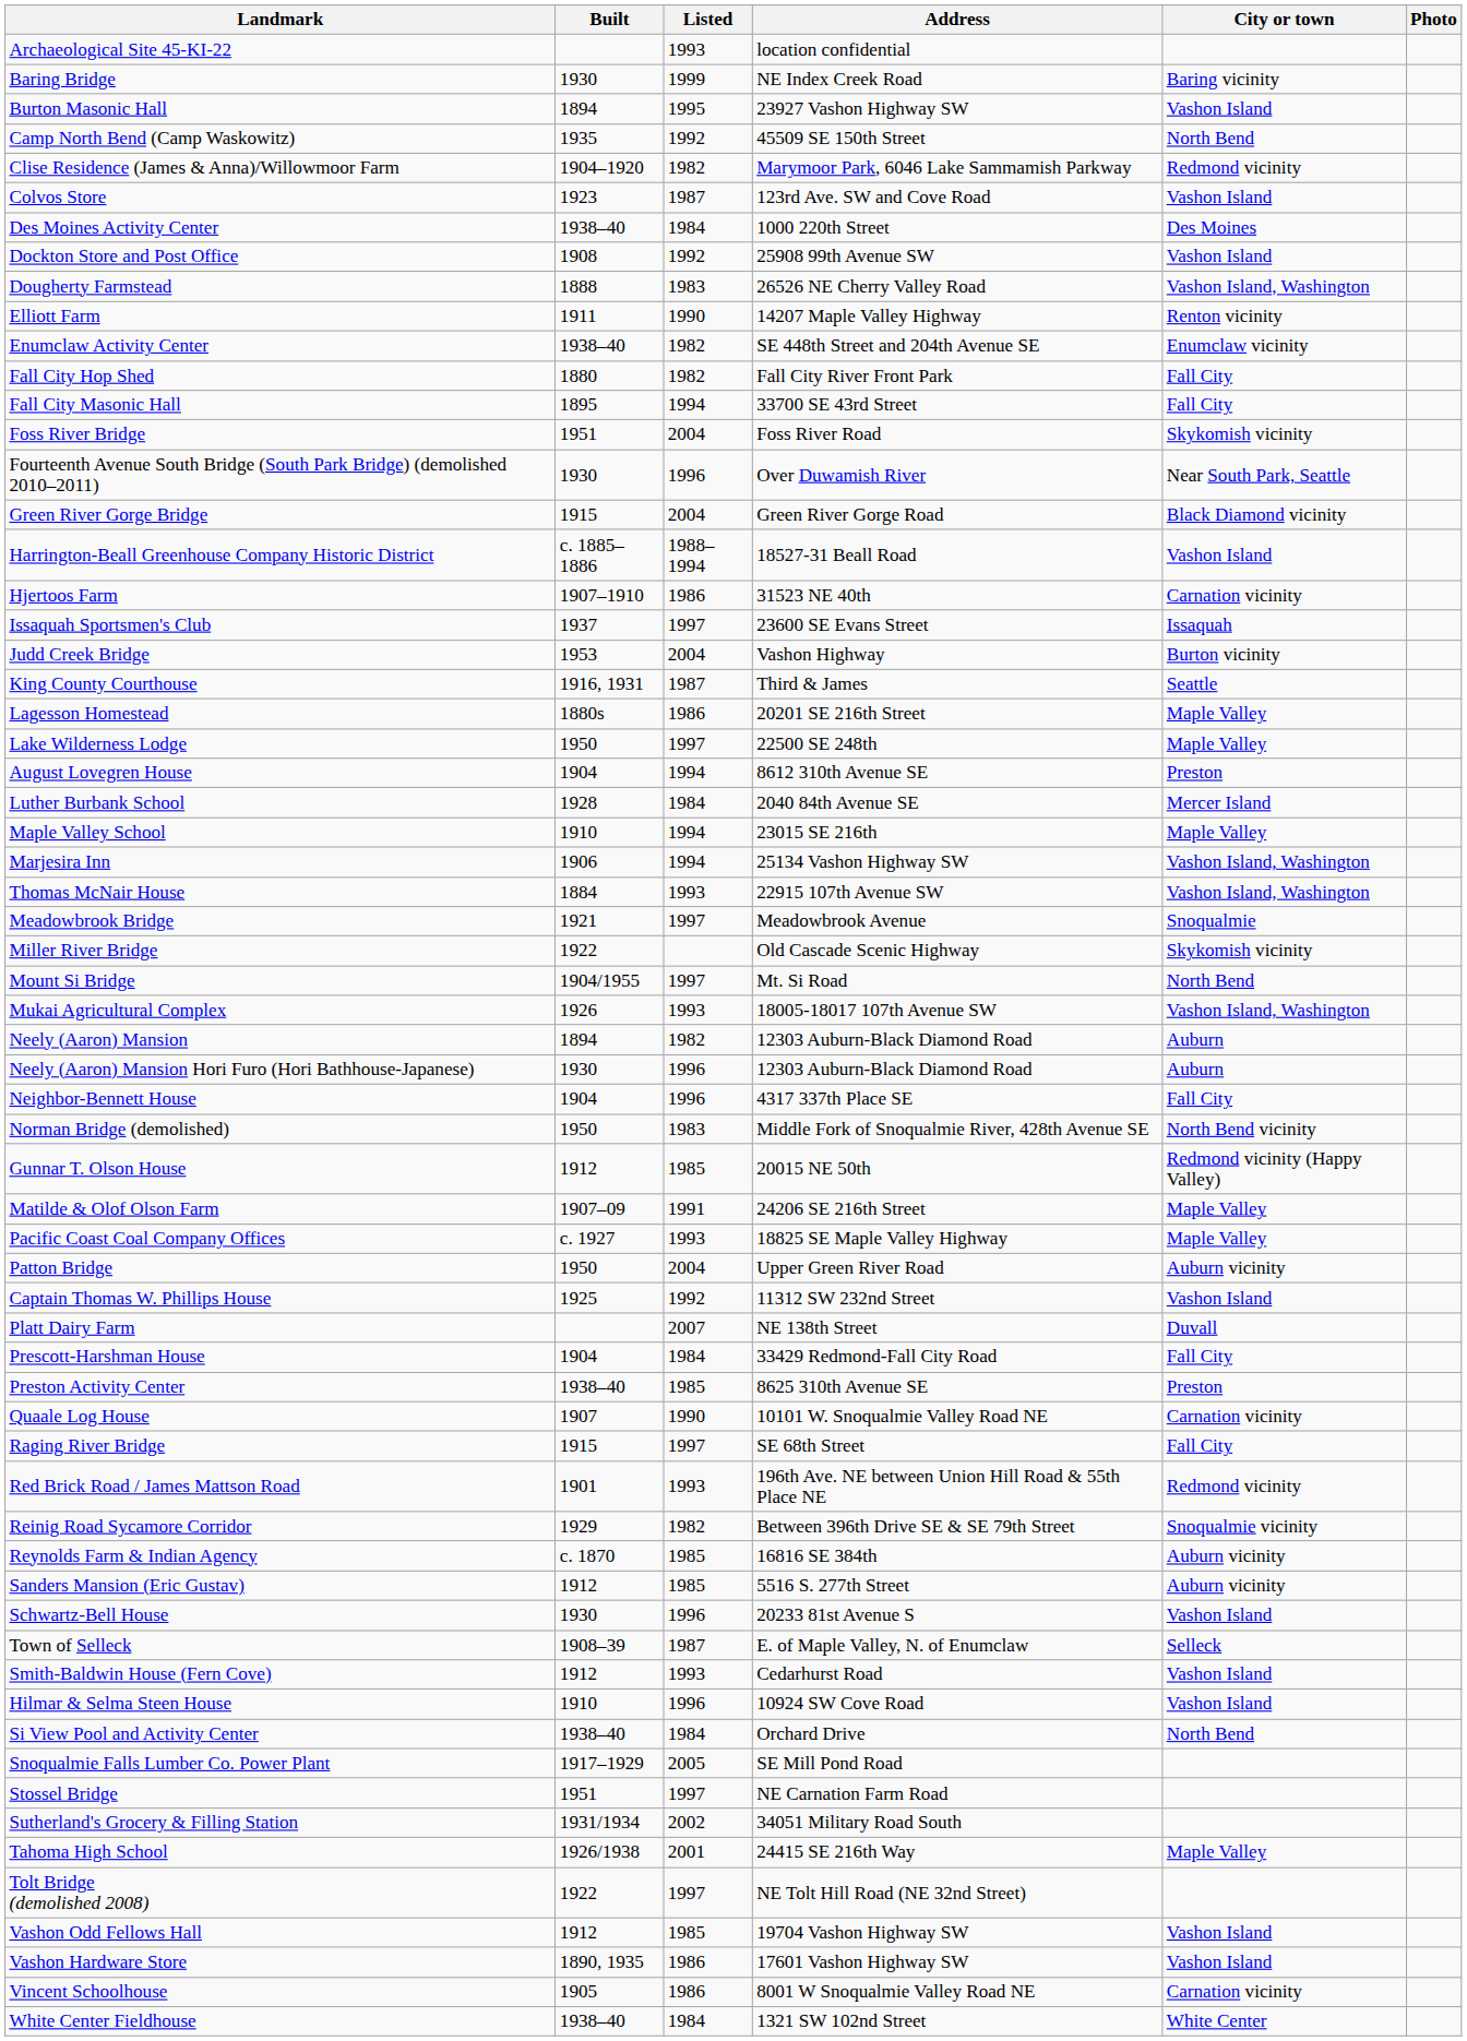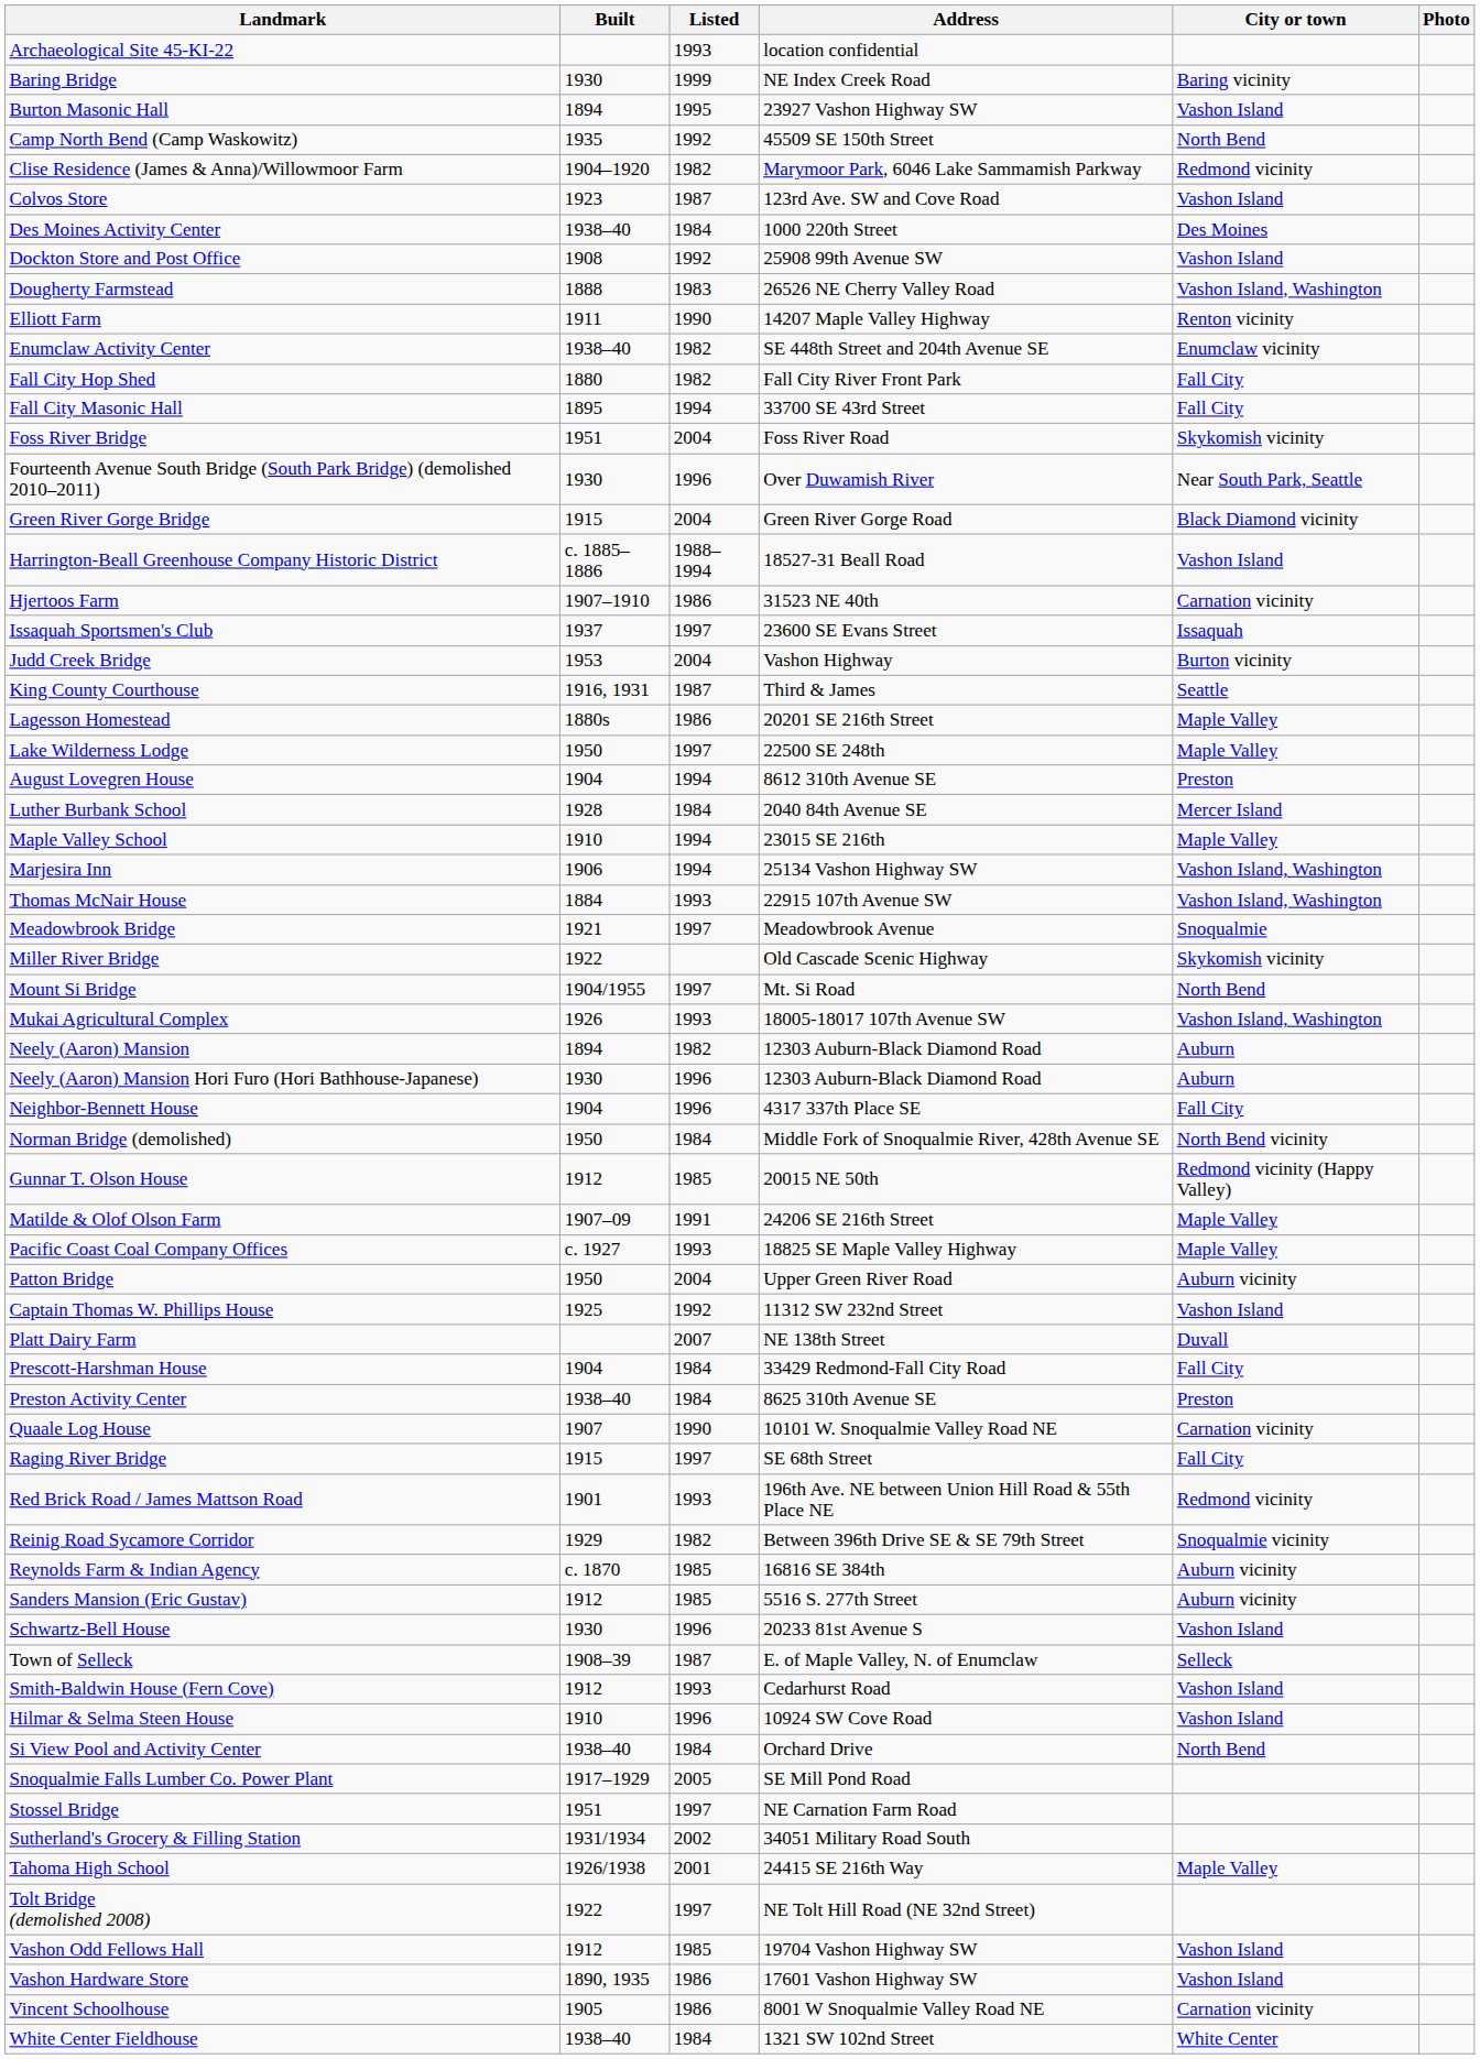Norman Bridge (demolished) | Listed: 1983 -> 1984
Preston Activity Center | Listed: 1985 -> 1984
